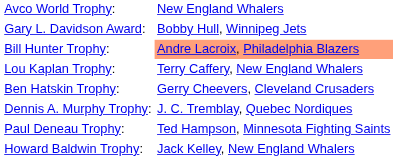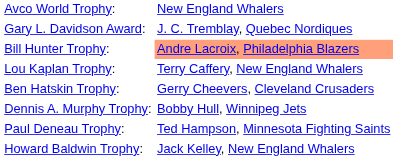Gary L. Davidson Award: | column 2: Bobby Hull, Winnipeg Jets -> J. C. Tremblay, Quebec Nordiques
Dennis A. Murphy Trophy: | column 2: J. C. Tremblay, Quebec Nordiques -> Bobby Hull, Winnipeg Jets
